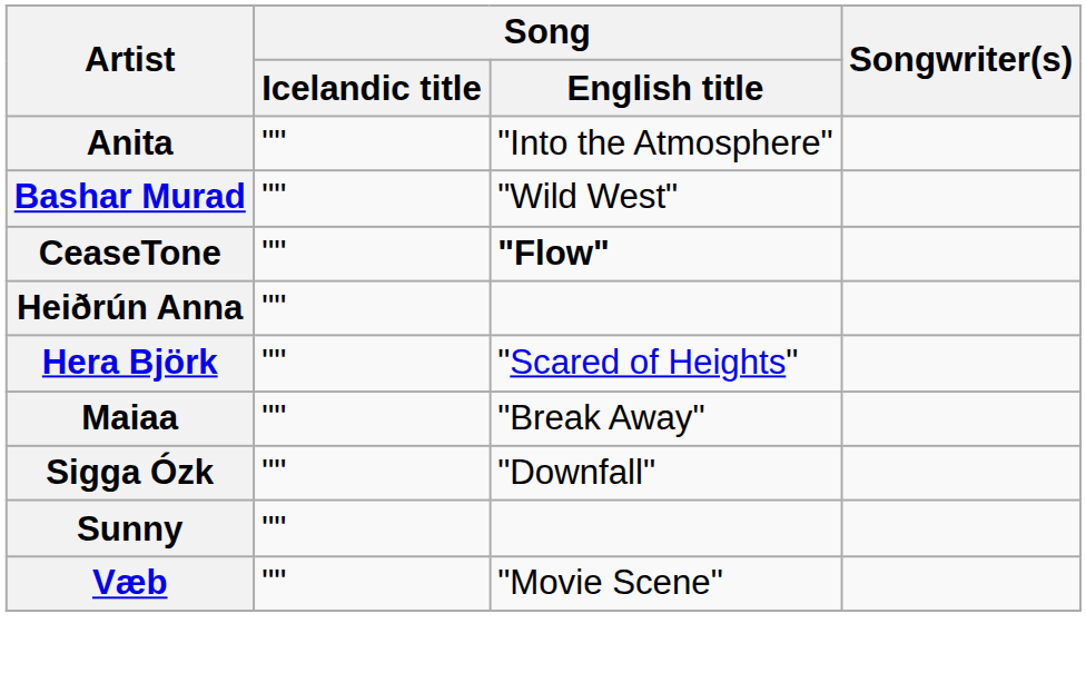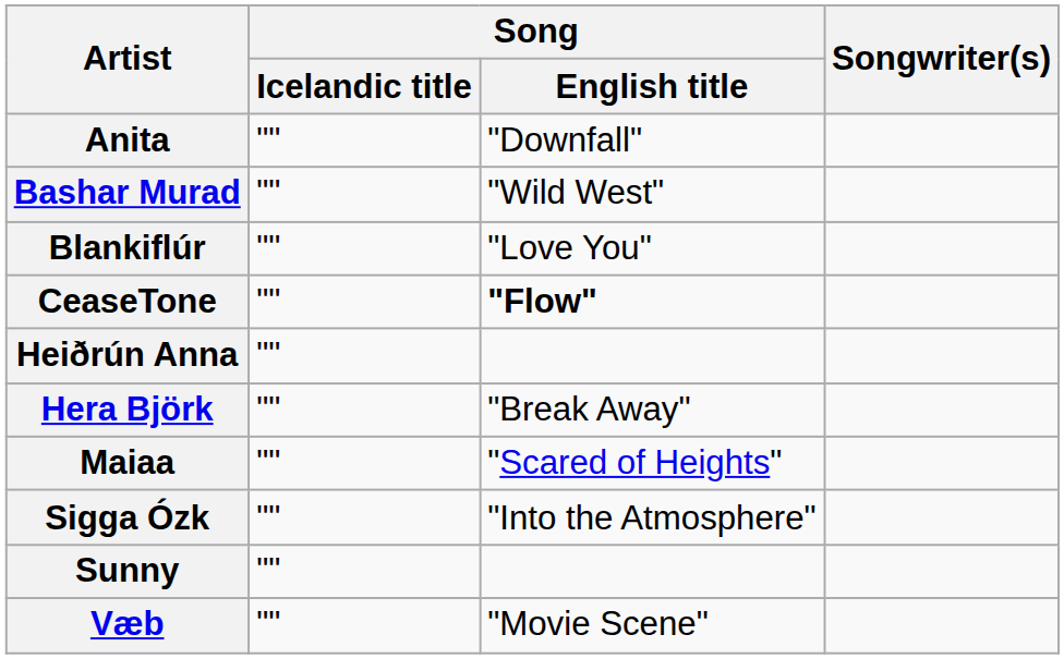Anita | Song / English title: "Into the Atmosphere" -> "Downfall"
+ row: Blankiflúr | "" | "Love You"
Hera Björk | Song / English title: "Scared of Heights" -> "Break Away"
Maiaa | Song / English title: "Break Away" -> "Scared of Heights"
Sigga Ózk | Song / English title: "Downfall" -> "Into the Atmosphere"
